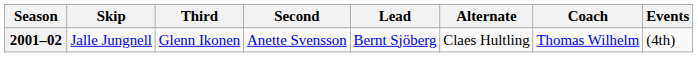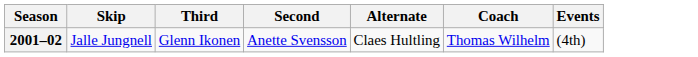- column: Lead | Bernt Sjöberg
